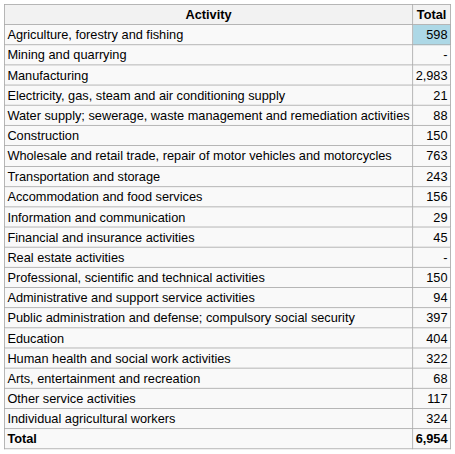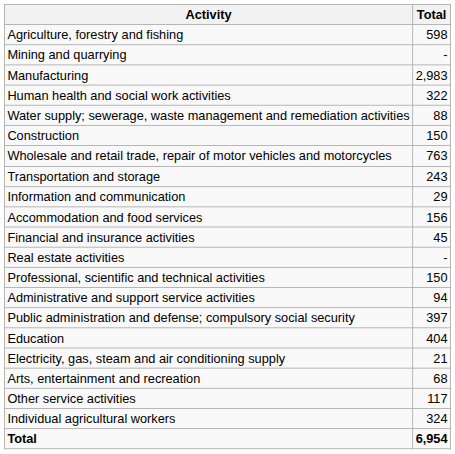Agriculture, forestry and fishing | Total: lightblue background -> no background
rows swapped: Electricity, gas, steam and air conditioning supply <-> Human health and social work activities
rows swapped: Accommodation and food services <-> Information and communication
